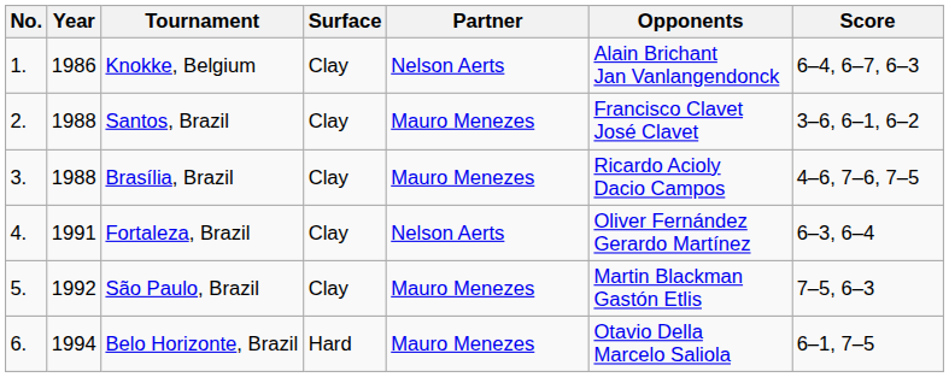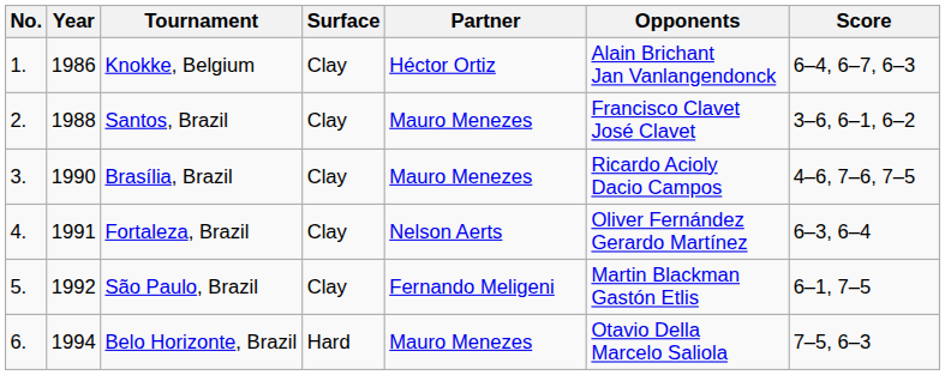Knokke, Belgium | Partner: Nelson Aerts -> Héctor Ortiz
Brasília, Brazil | Year: 1988 -> 1990
São Paulo, Brazil | Partner: Mauro Menezes -> Fernando Meligeni
São Paulo, Brazil | Score: 7–5, 6–3 -> 6–1, 7–5
Belo Horizonte, Brazil | Score: 6–1, 7–5 -> 7–5, 6–3
